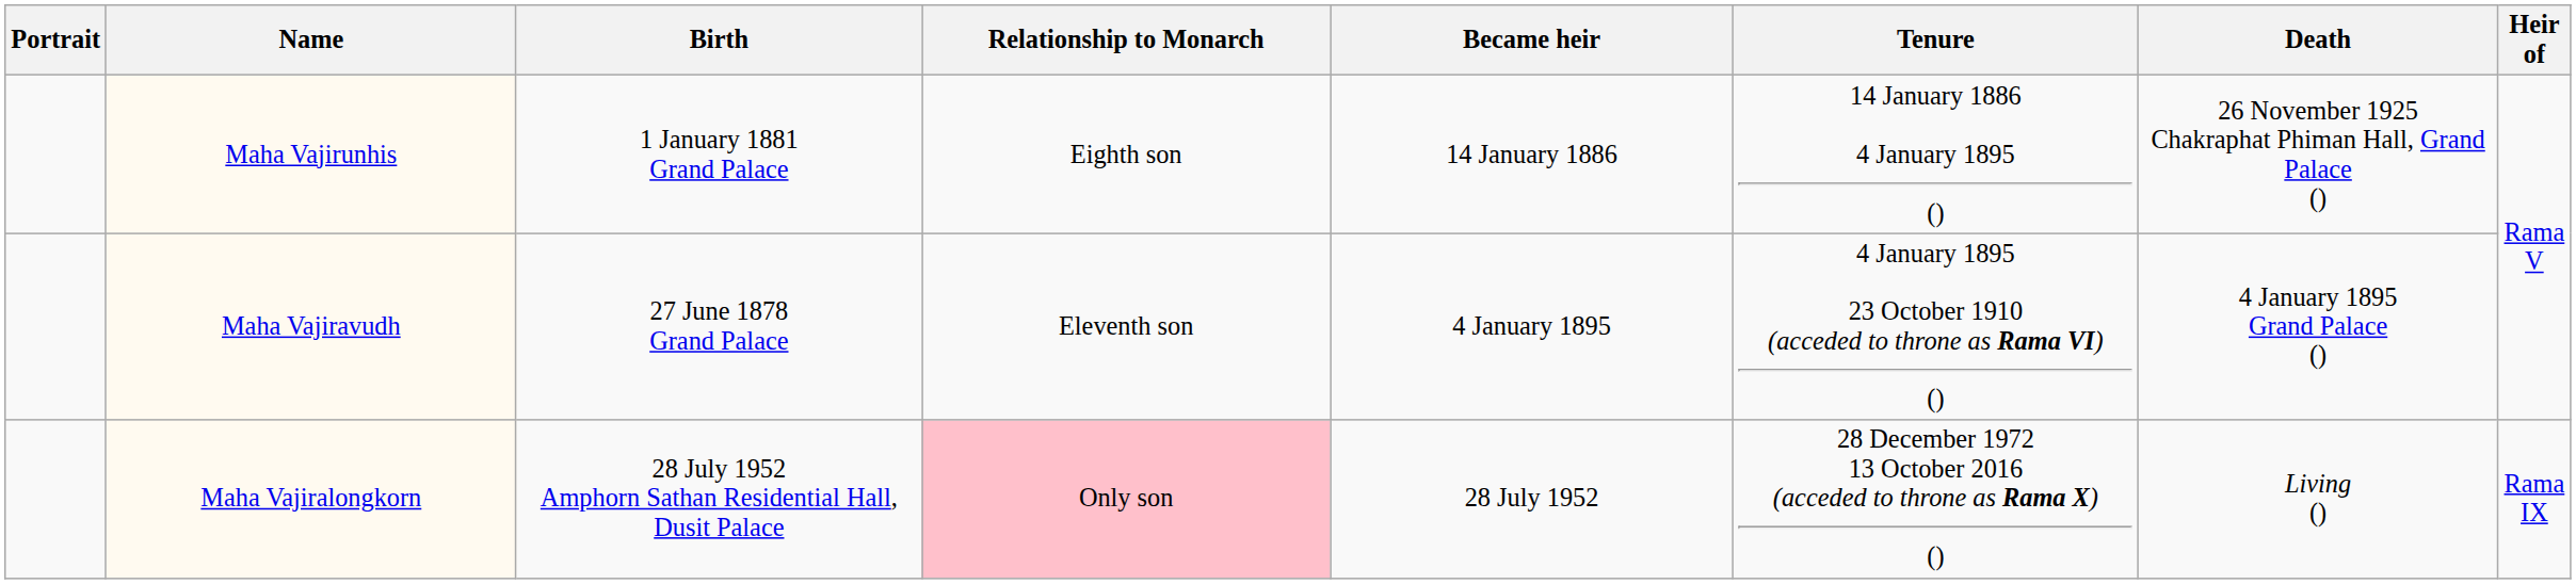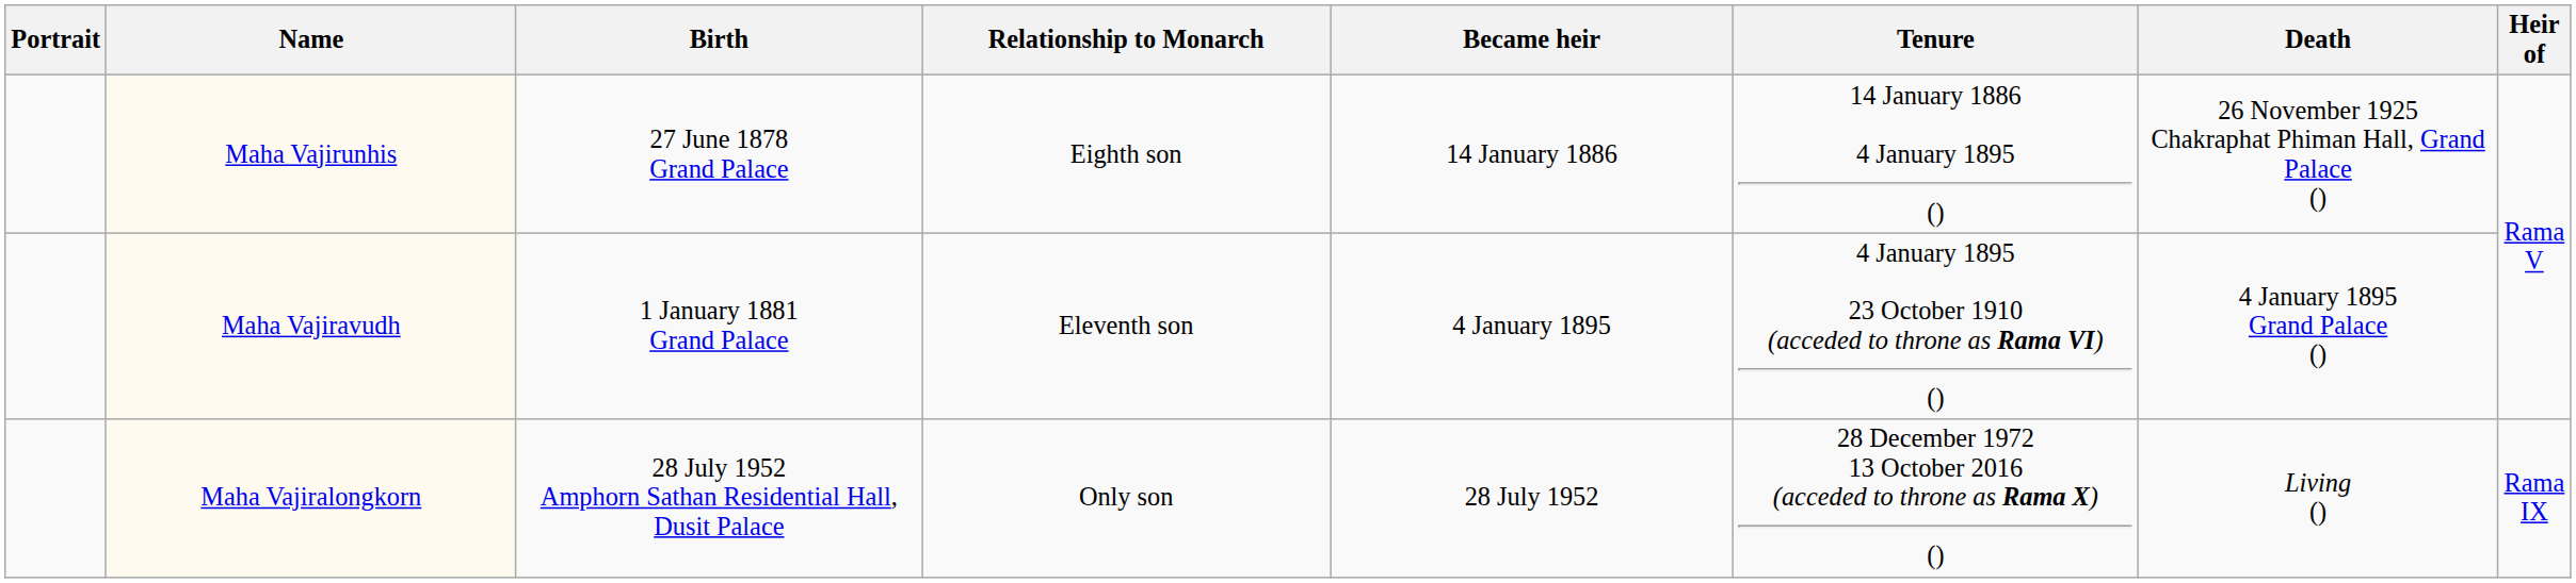Maha Vajirunhis | Birth: 1 January 1881 Grand Palace -> 27 June 1878 Grand Palace
Maha Vajiravudh | Birth: 27 June 1878 Grand Palace -> 1 January 1881 Grand Palace
Maha Vajiralongkorn | Relationship to Monarch: pink background -> no background
